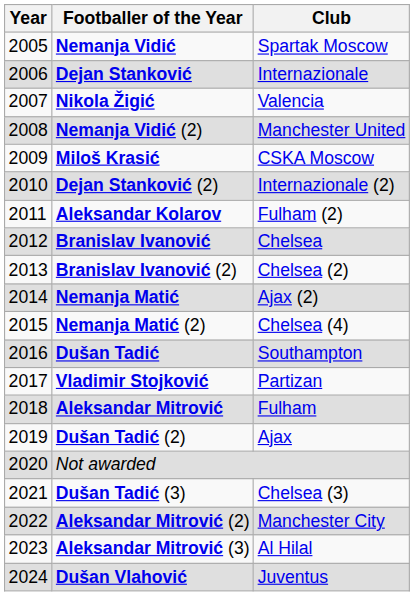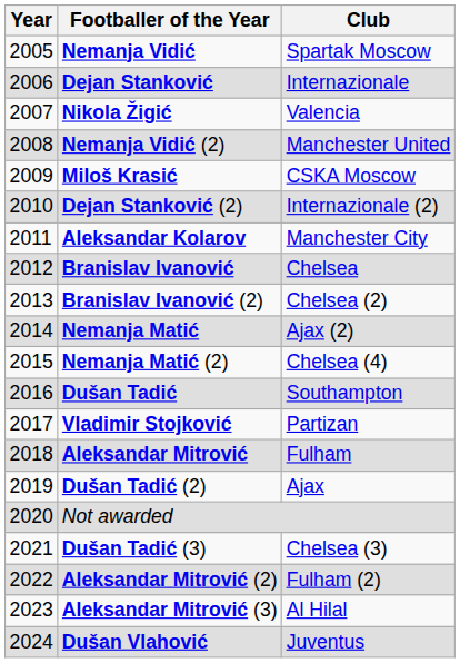Aleksandar Kolarov | Club: Fulham (2) -> Manchester City
Aleksandar Mitrović (2) | Club: Manchester City -> Fulham (2)
